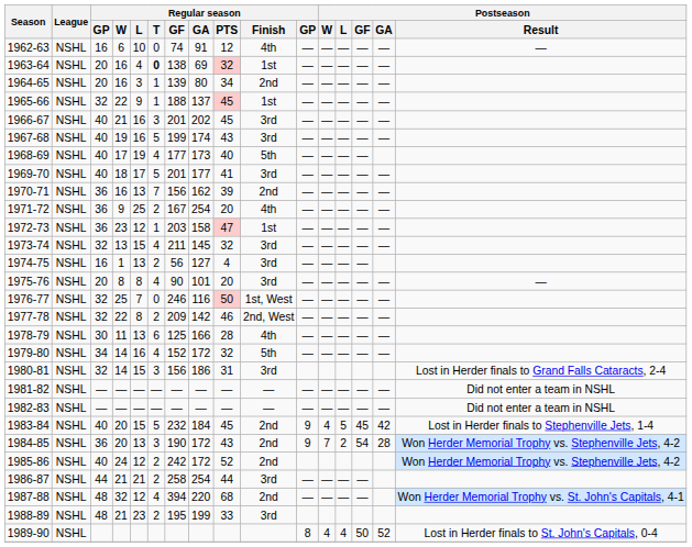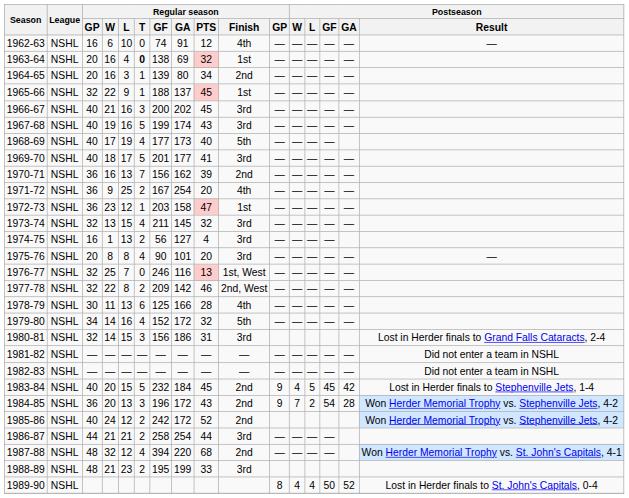1966-67 | Regular season / GF: 201 -> 200
1976-77 | Regular season / PTS: 50 -> 13
1984-85 | Regular season / GF: 190 -> 196
